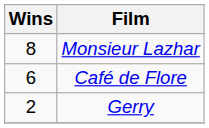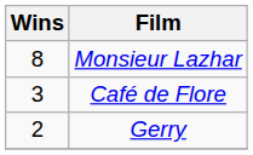Café de Flore | Wins: 6 -> 3
